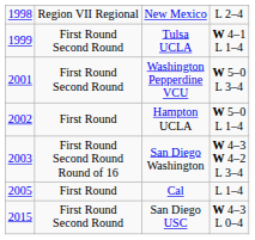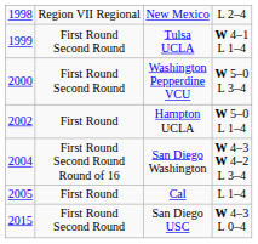Washington Pepperdine VCU | column 1: 2001 -> 2000
San Diego Washington | column 1: 2003 -> 2004
